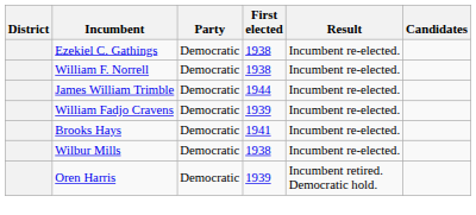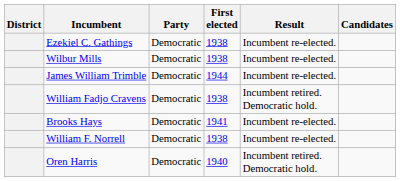rows swapped: Wilbur Mills <-> William F. Norrell
William Fadjo Cravens | First elected: 1939 -> 1938
William Fadjo Cravens | Result: Incumbent re-elected. -> Incumbent retired. Democratic hold.
Oren Harris | First elected: 1939 -> 1940
